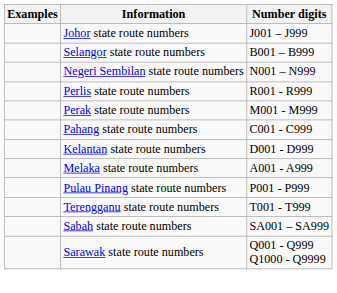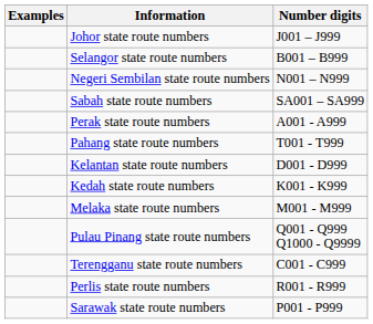rows swapped: Sabah state route numbers <-> Perlis state route numbers
Perak state route numbers | Number digits: M001 - M999 -> A001 - A999
Pahang state route numbers | Number digits: C001 - C999 -> T001 - T999
+ row: Kedah state route numbers | K001 - K999
Melaka state route numbers | Number digits: A001 - A999 -> M001 - M999
Pulau Pinang state route numbers | Number digits: P001 - P999 -> Q001 - Q999 Q1000 - Q9999
Terengganu state route numbers | Number digits: T001 - T999 -> C001 - C999
Sarawak state route numbers | Number digits: Q001 - Q999 Q1000 - Q9999 -> P001 - P999
